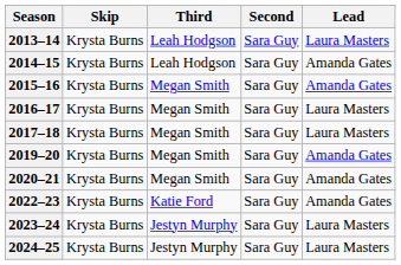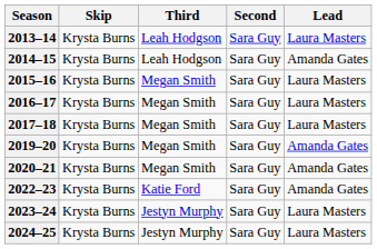2015–16 | Lead: Amanda Gates -> Laura Masters
